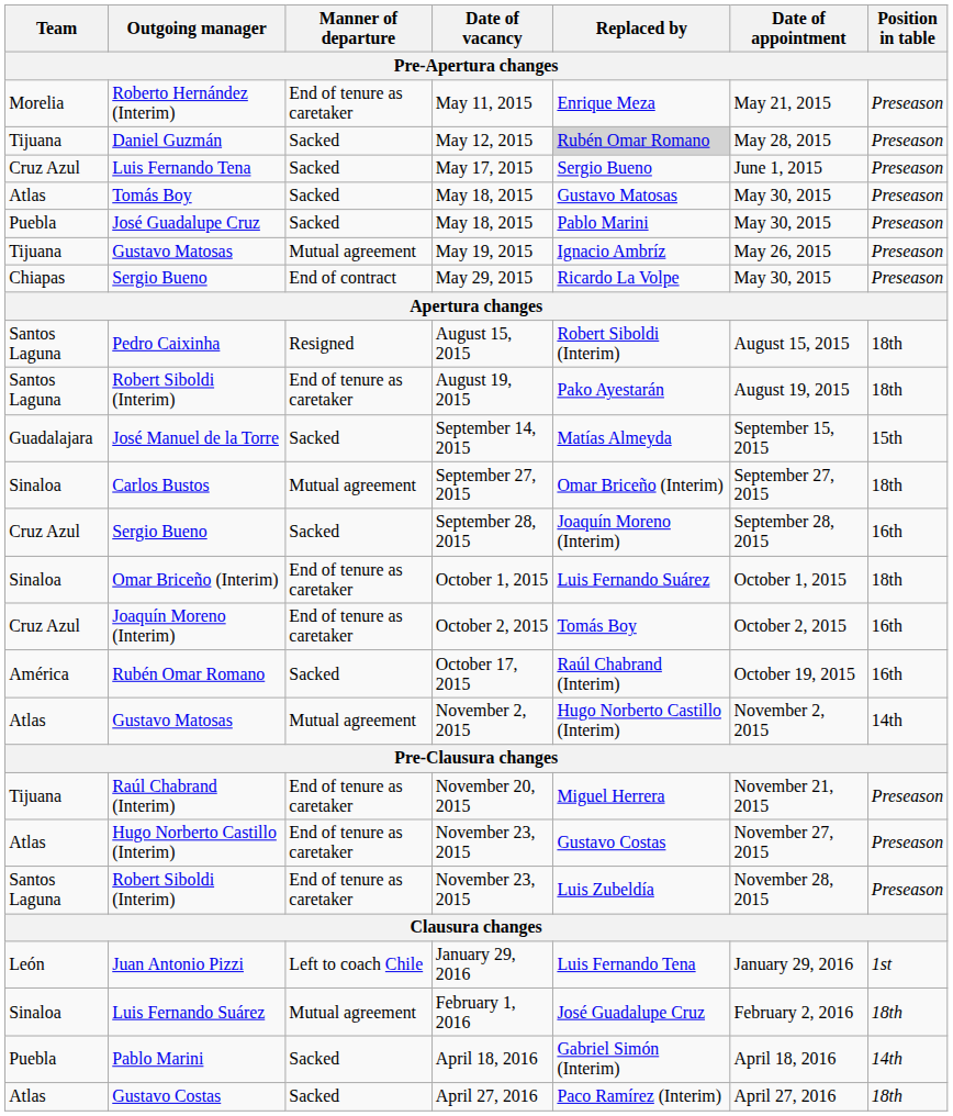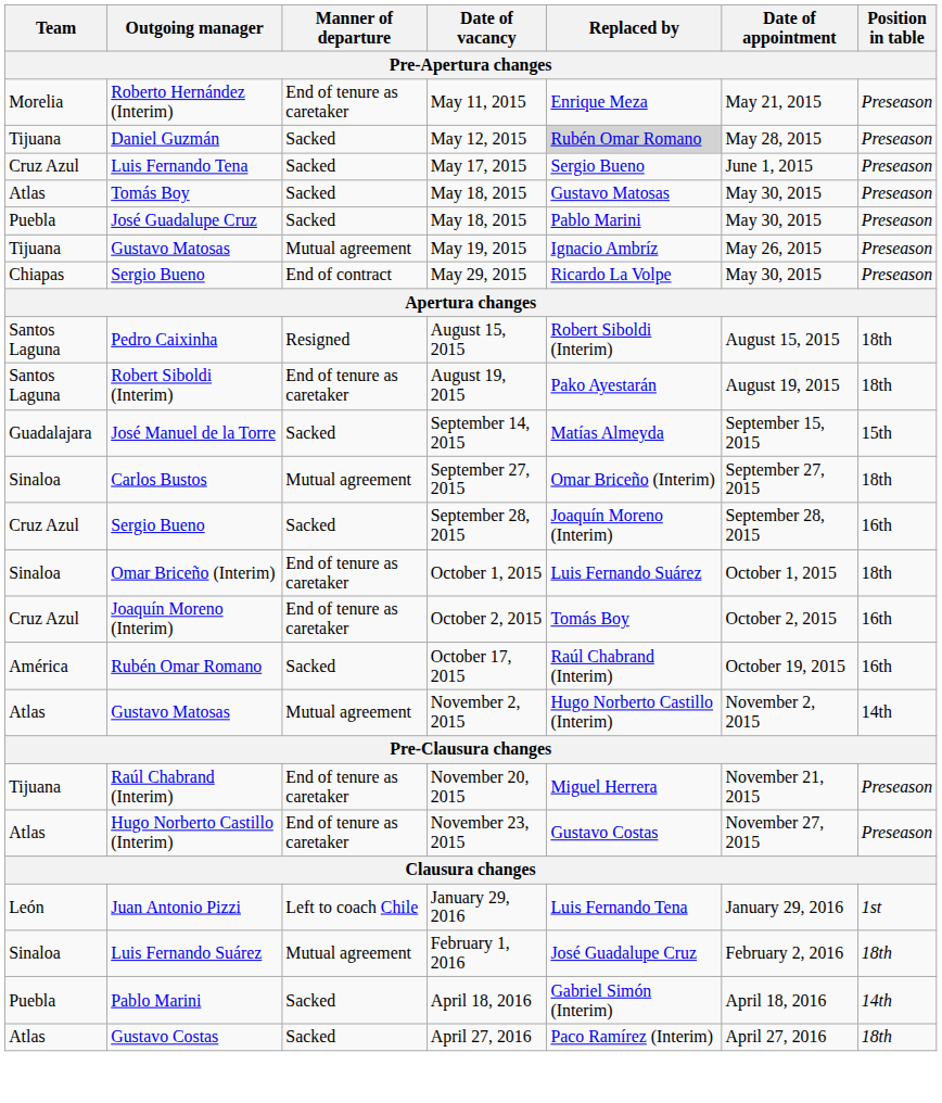- row: Santos Laguna | Robert Siboldi (Interim) | End of tenure as caretaker | November 23, 2015 | Luis Zubeldía | November 28, 2015 | Preseason
